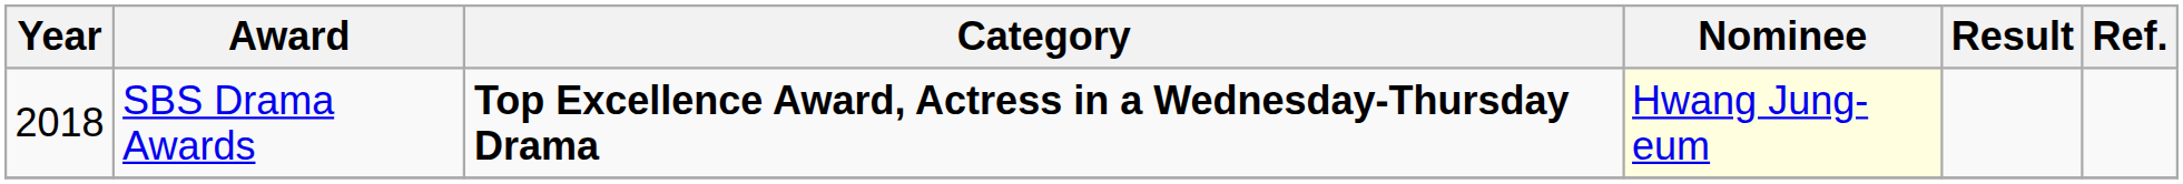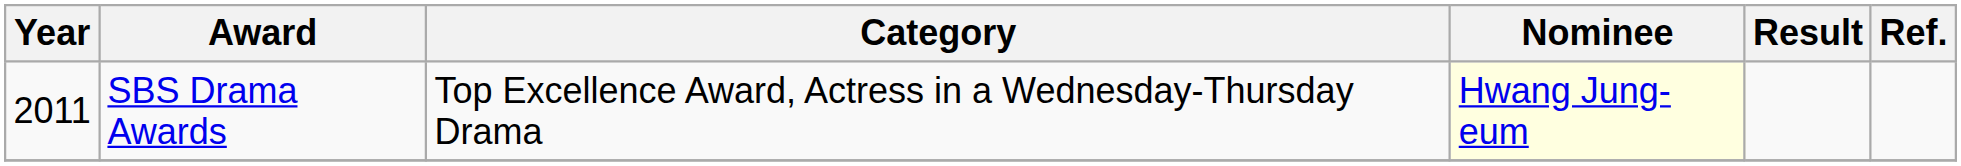SBS Drama Awards | Year: 2018 -> 2011
SBS Drama Awards | Category: bold -> normal
